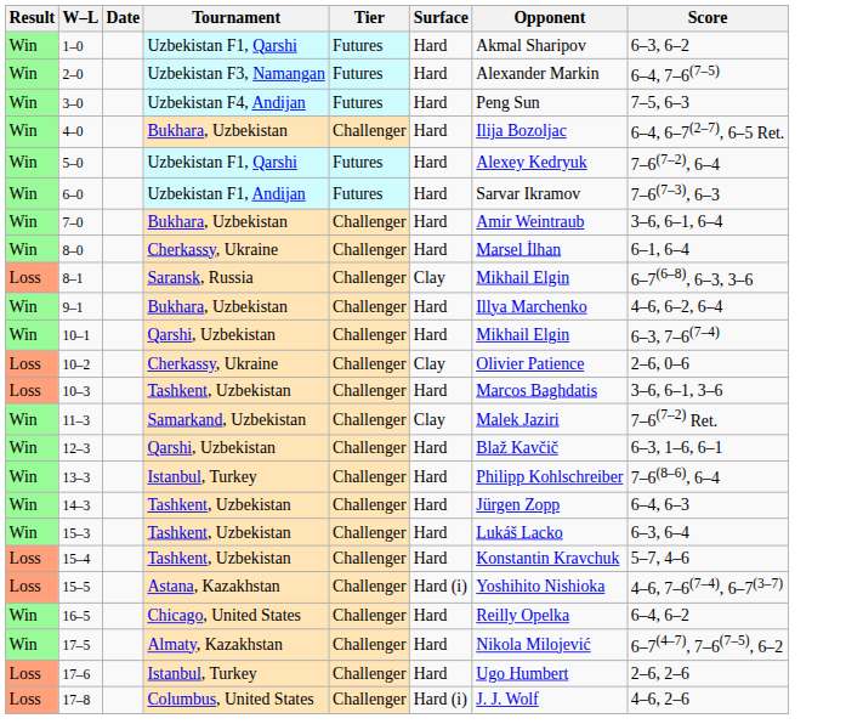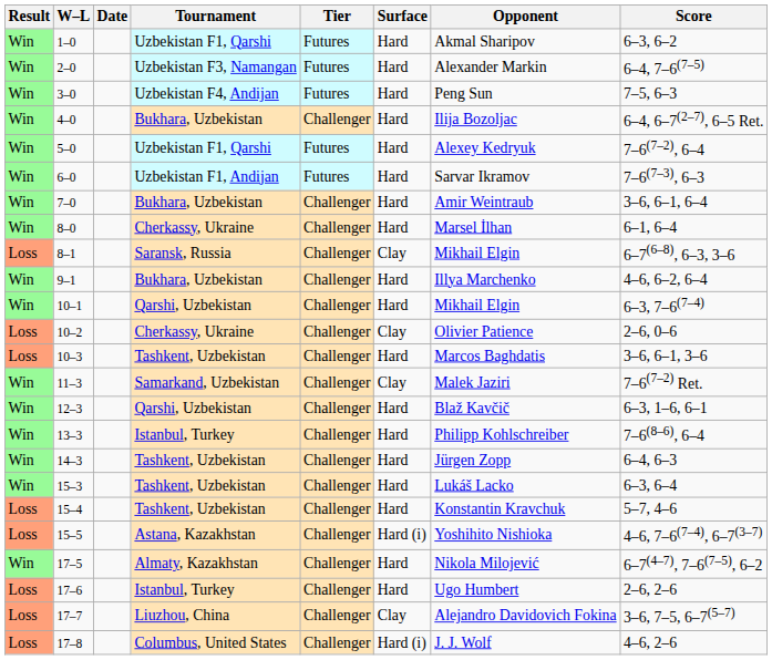- row: Win | 16–5 | Chicago, United States | Challenger | Hard | Reilly Opelka | 6–4, 6–2
+ row: Loss | 17–7 | Liuzhou, China | Challenger | Clay | Alejandro Davidovich Fokina | 3–6, 7–5, 6–7(5–7)
